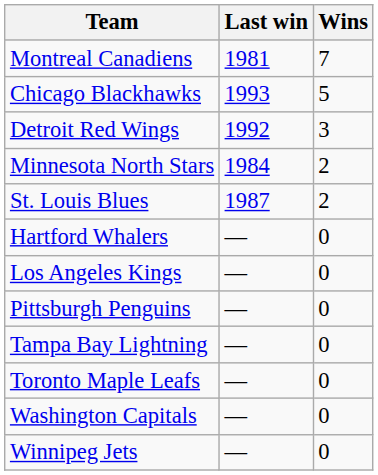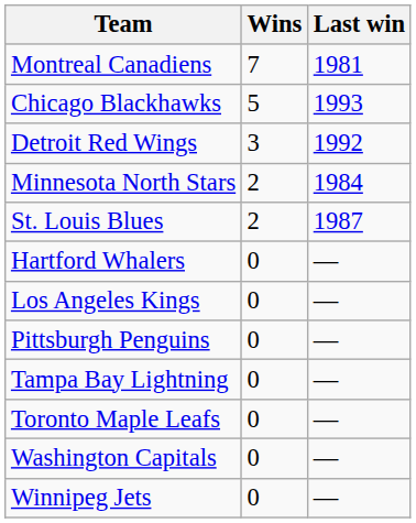columns swapped: Wins <-> Last win
